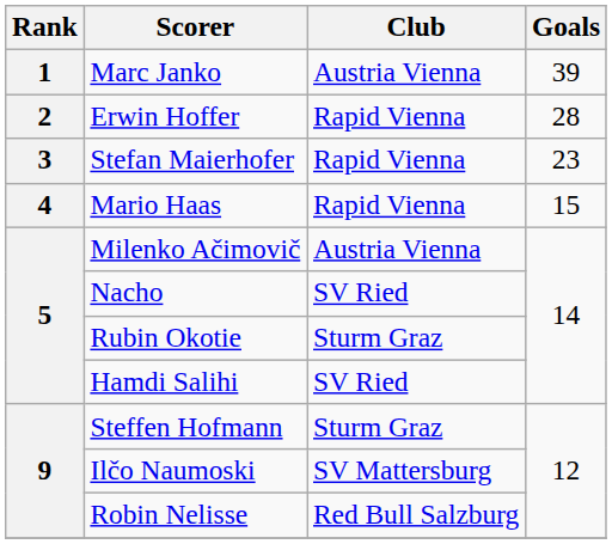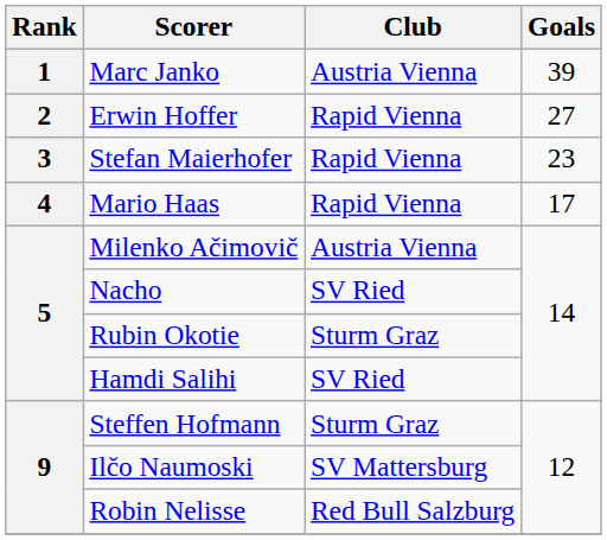Erwin Hoffer | Goals: 28 -> 27
Mario Haas | Goals: 15 -> 17
